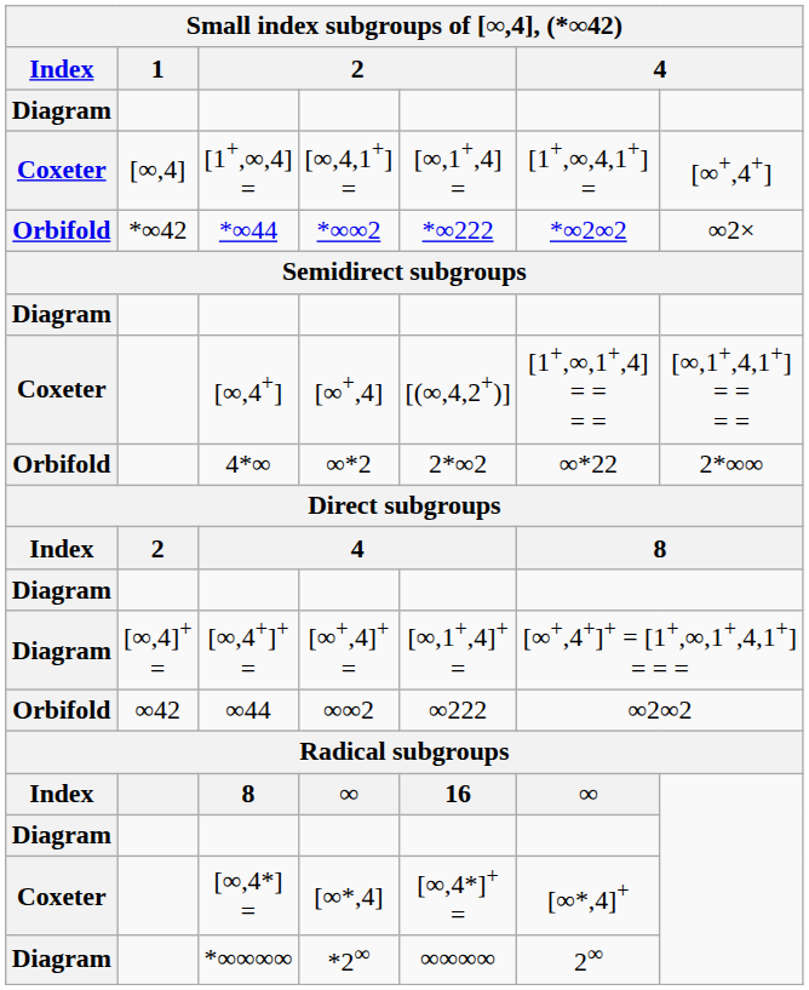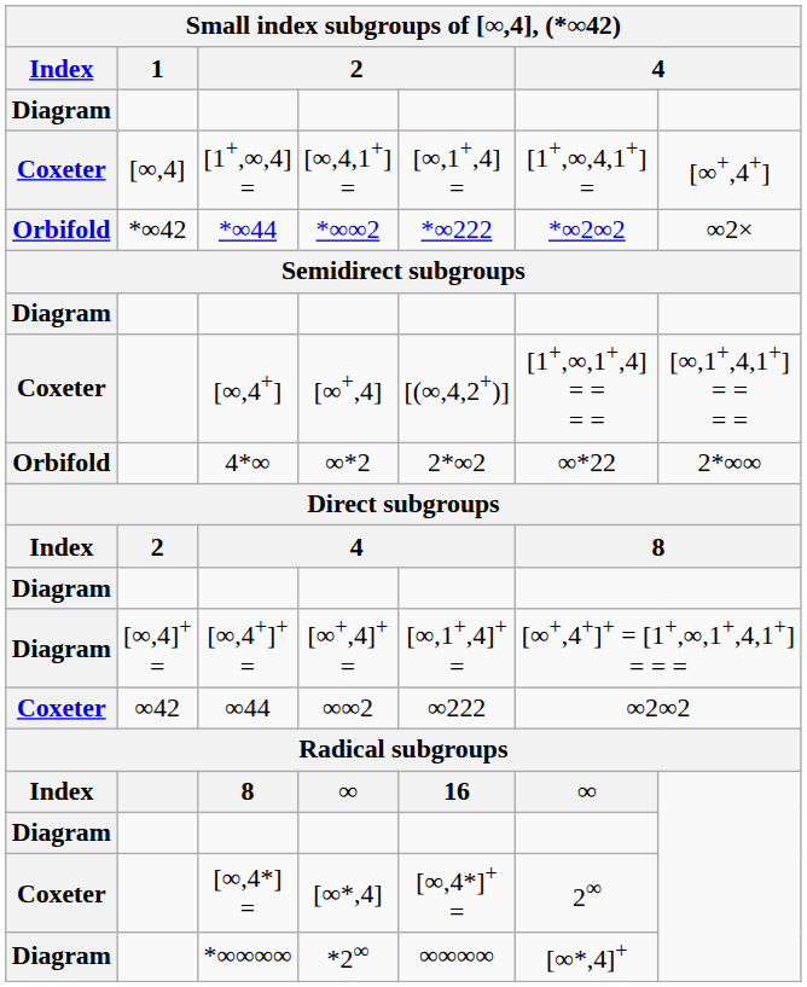∞44 | Index: Orbifold -> Coxeter
[∞,4*] = | column 6: [∞*,4]+ -> 2∞
*∞∞∞∞ | column 6: 2∞ -> [∞*,4]+
